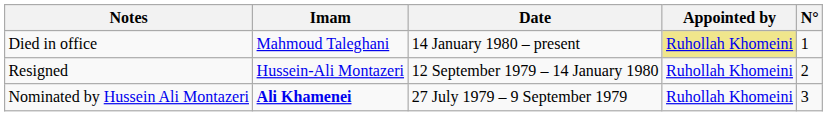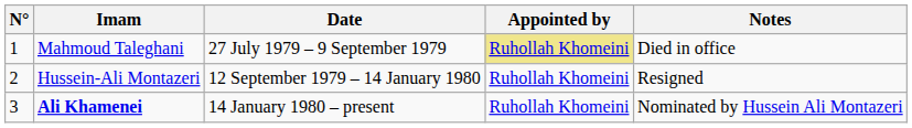columns swapped: N° <-> Notes
Mahmoud Taleghani | Date: 14 January 1980 – present -> 27 July 1979 – 9 September 1979
Ali Khamenei | Date: 27 July 1979 – 9 September 1979 -> 14 January 1980 – present
